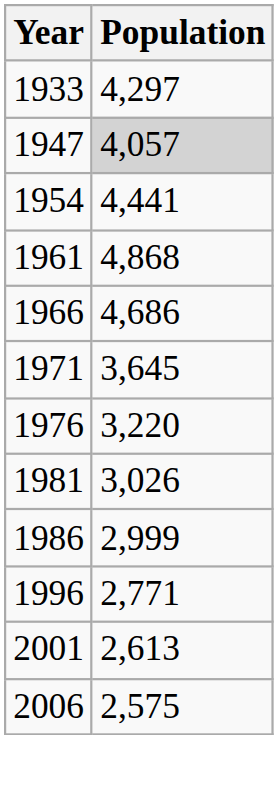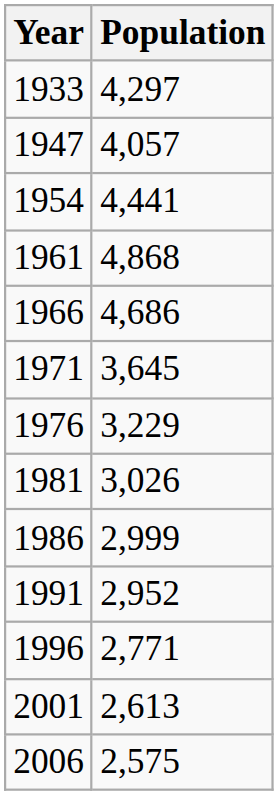1947 | Population: lightgrey background -> no background
1976 | Population: 3,220 -> 3,229
+ row: 1991 | 2,952
